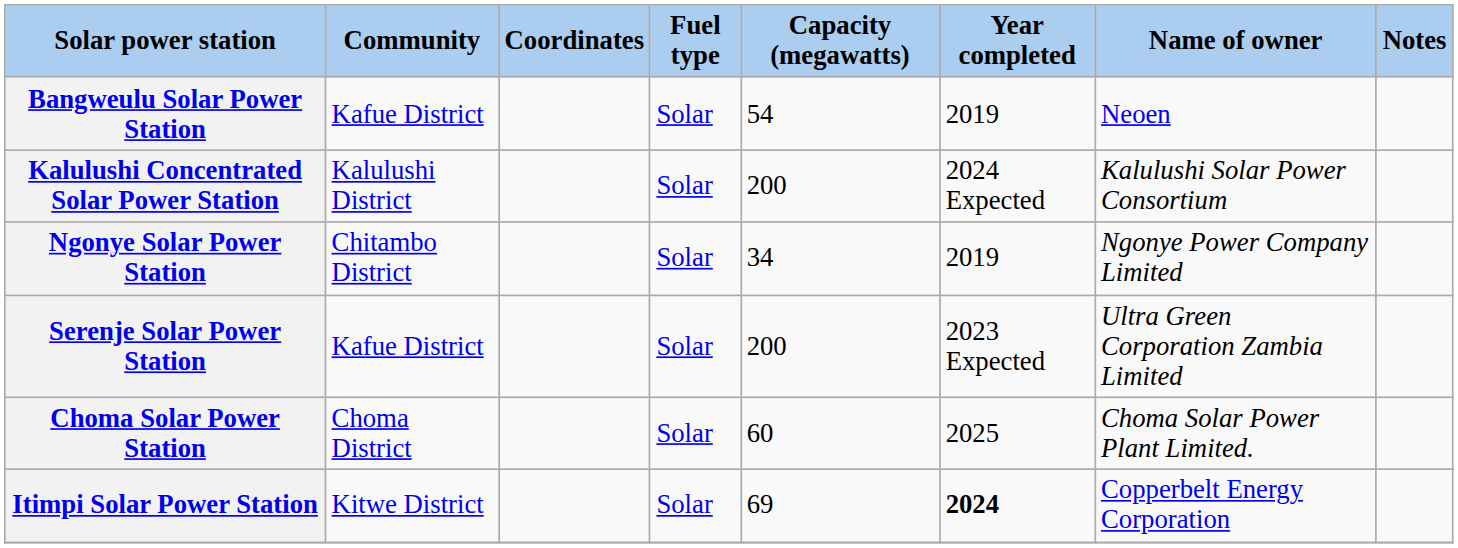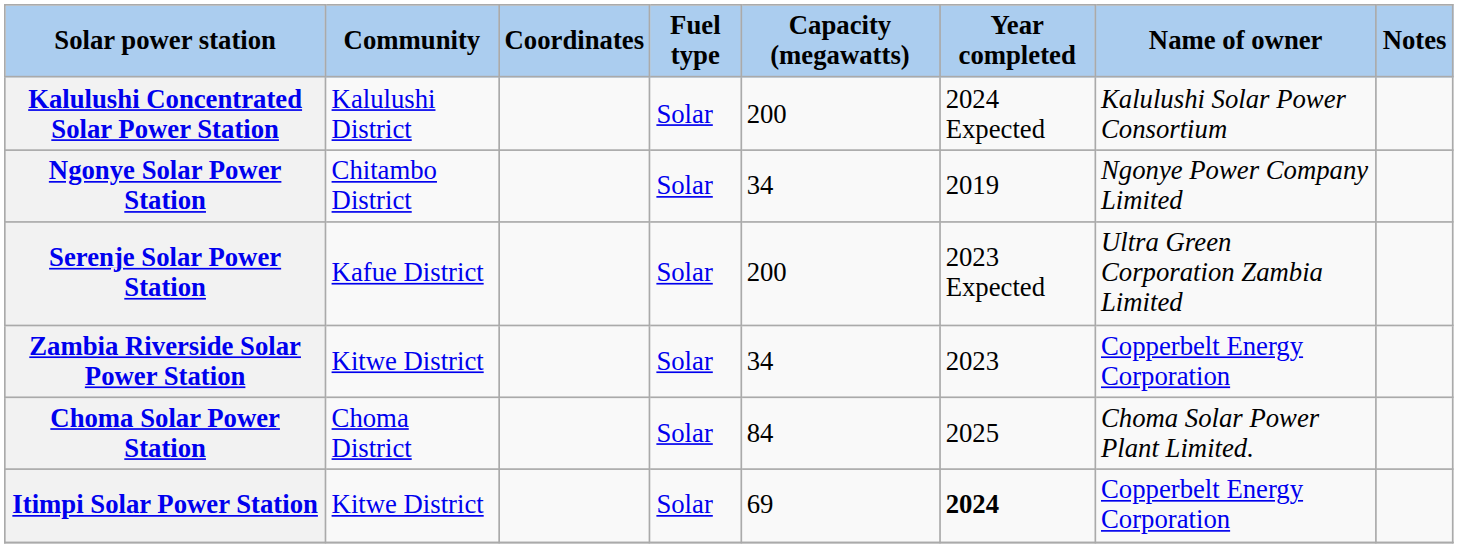- row: Bangweulu Solar Power Station | Kafue District | Solar | 54 | 2019 | Neoen
+ row: Zambia Riverside Solar Power Station | Kitwe District | Solar | 34 | 2023 | Copperbelt Energy Corporation
Choma Solar Power Station | Capacity (megawatts): 60 -> 84
